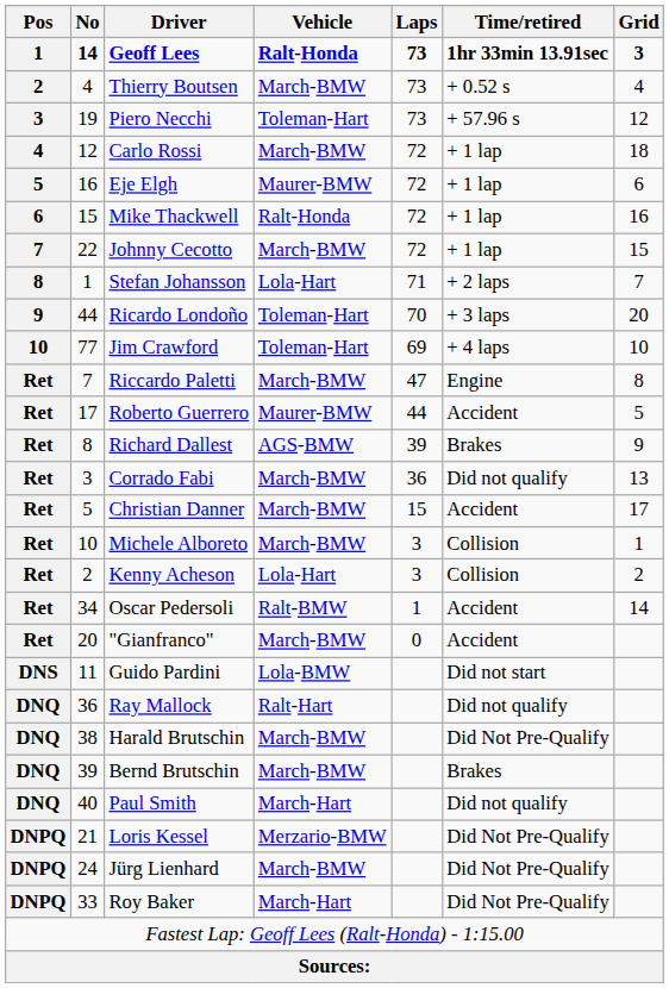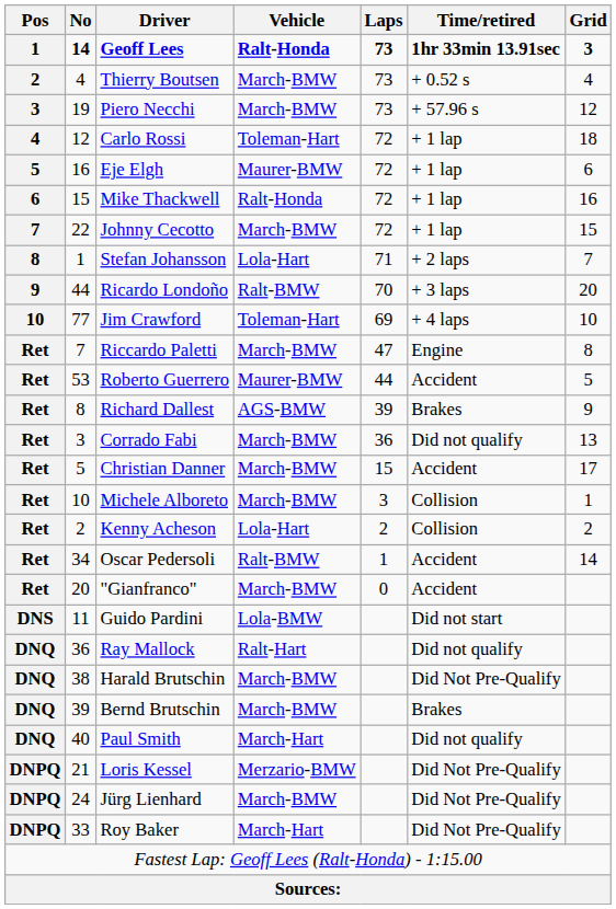Piero Necchi | Vehicle: Toleman-Hart -> March-BMW
Carlo Rossi | Vehicle: March-BMW -> Toleman-Hart
Ricardo Londoño | Vehicle: Toleman-Hart -> Ralt-BMW
Roberto Guerrero | No: 17 -> 53
Kenny Acheson | Laps: 3 -> 2
